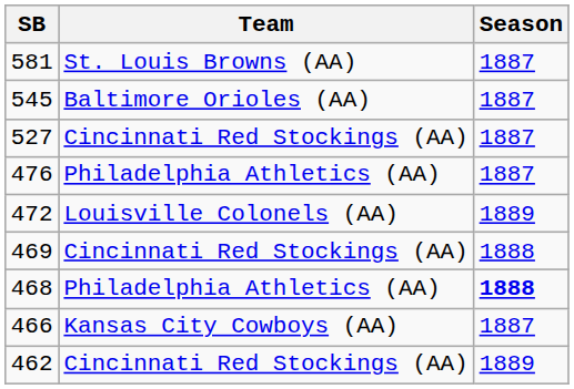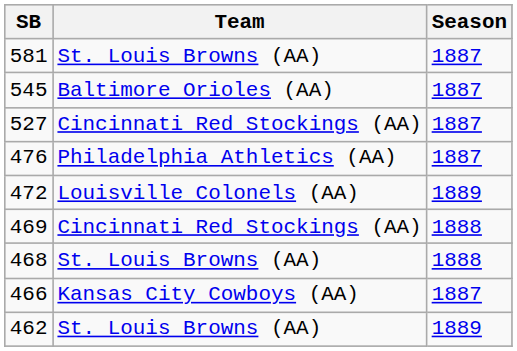468 | Team: Philadelphia Athletics (AA) -> St. Louis Browns (AA)
468 | Season: bold -> normal
462 | Team: Cincinnati Red Stockings (AA) -> St. Louis Browns (AA)
